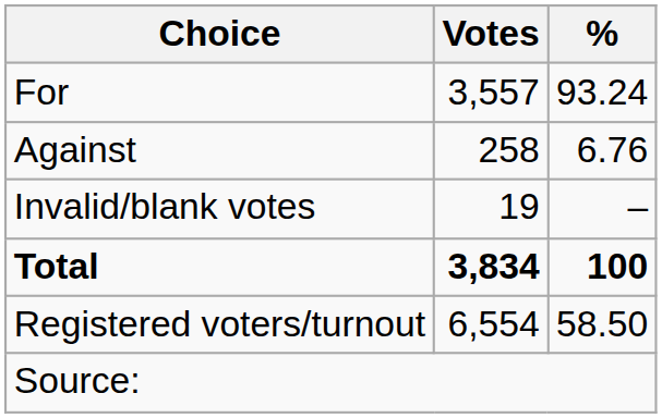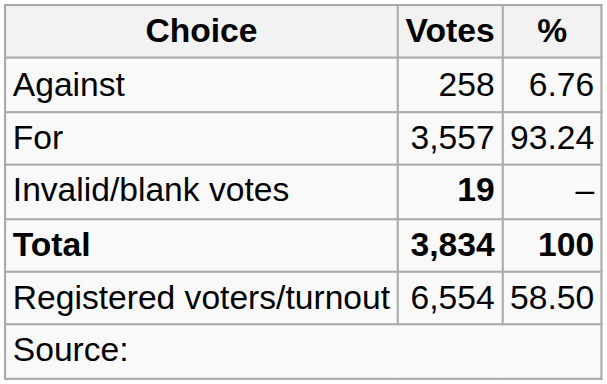rows swapped: For <-> Against
Invalid/blank votes | Votes: normal -> bold
